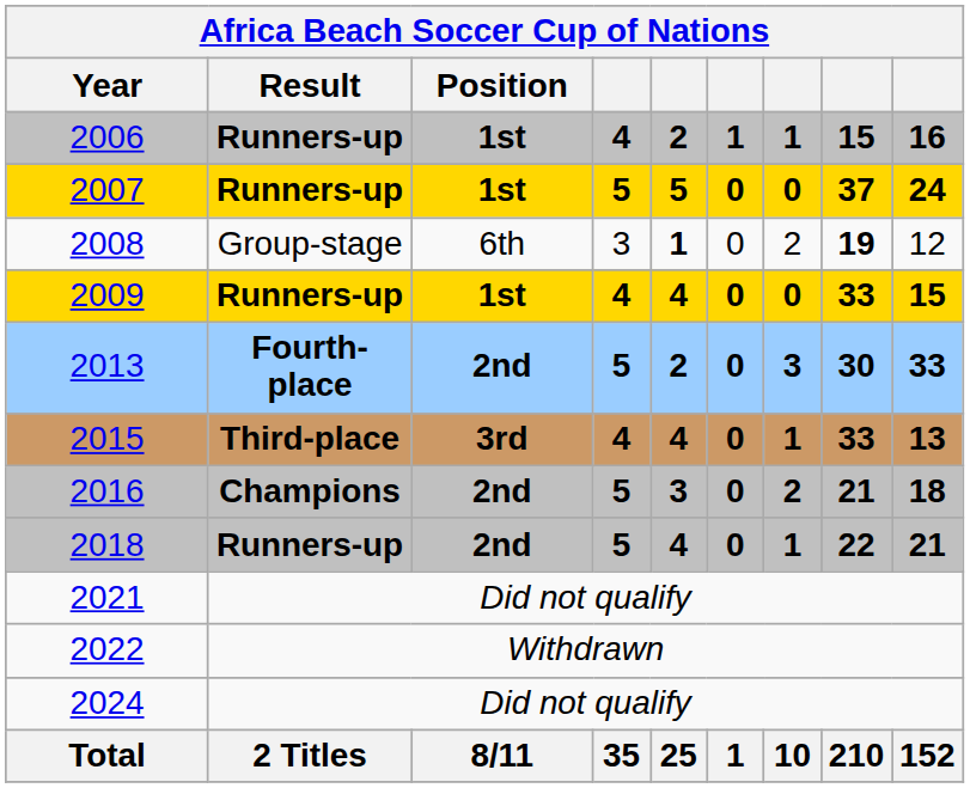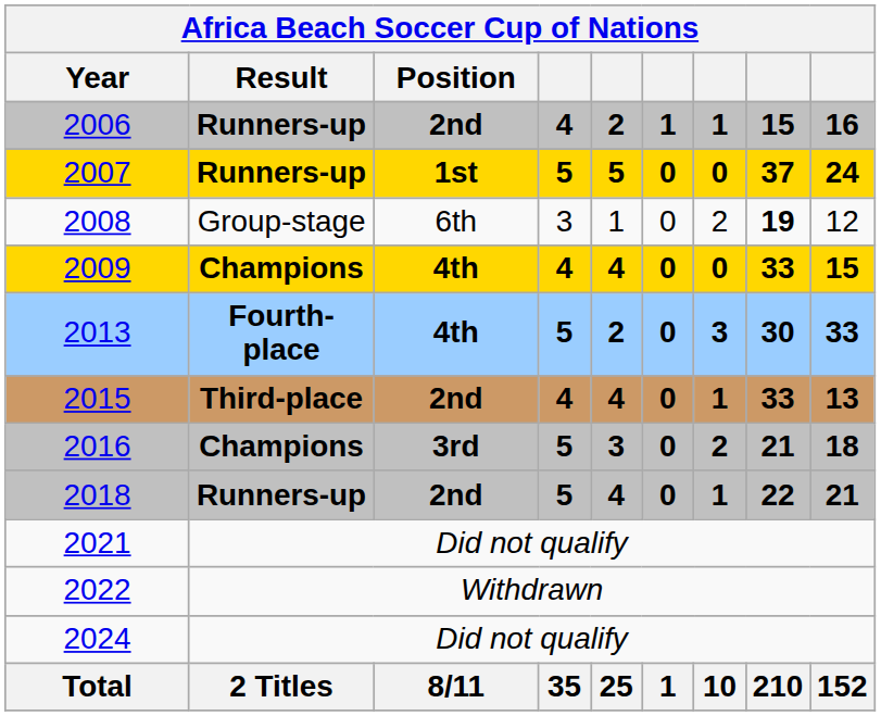2006 | Position: 1st -> 2nd
2008 | column 5: bold -> normal
2009 | Result: Runners-up -> Champions
2009 | Position: 1st -> 4th
2013 | Position: 2nd -> 4th
2015 | Position: 3rd -> 2nd
2016 | Position: 2nd -> 3rd
